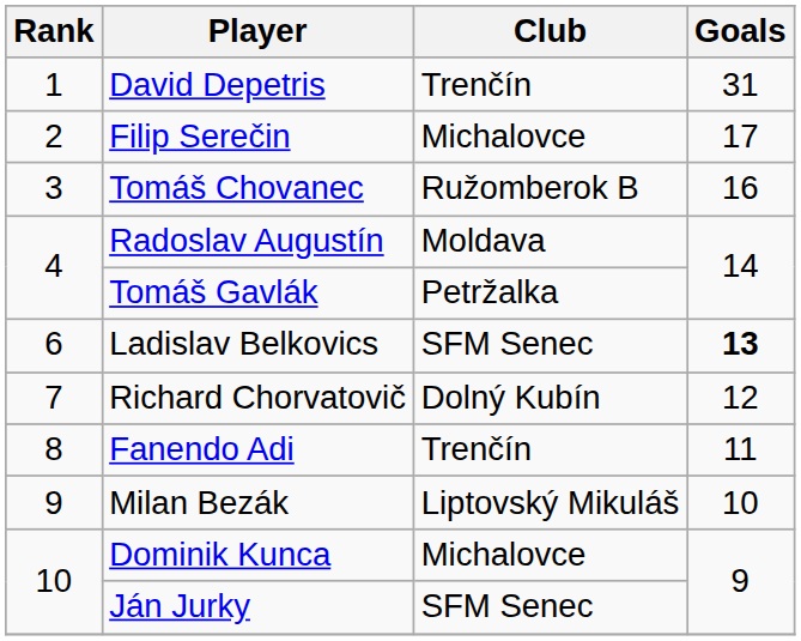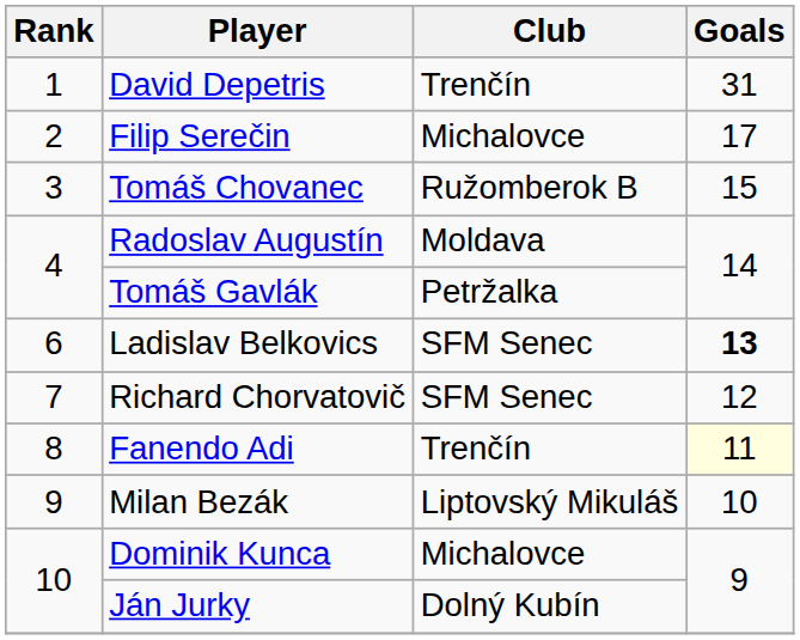Tomáš Chovanec | Goals: 16 -> 15
Richard Chorvatovič | Club: Dolný Kubín -> SFM Senec
Fanendo Adi | Goals: no background -> lightyellow background
Ján Jurky | Club: SFM Senec -> Dolný Kubín
